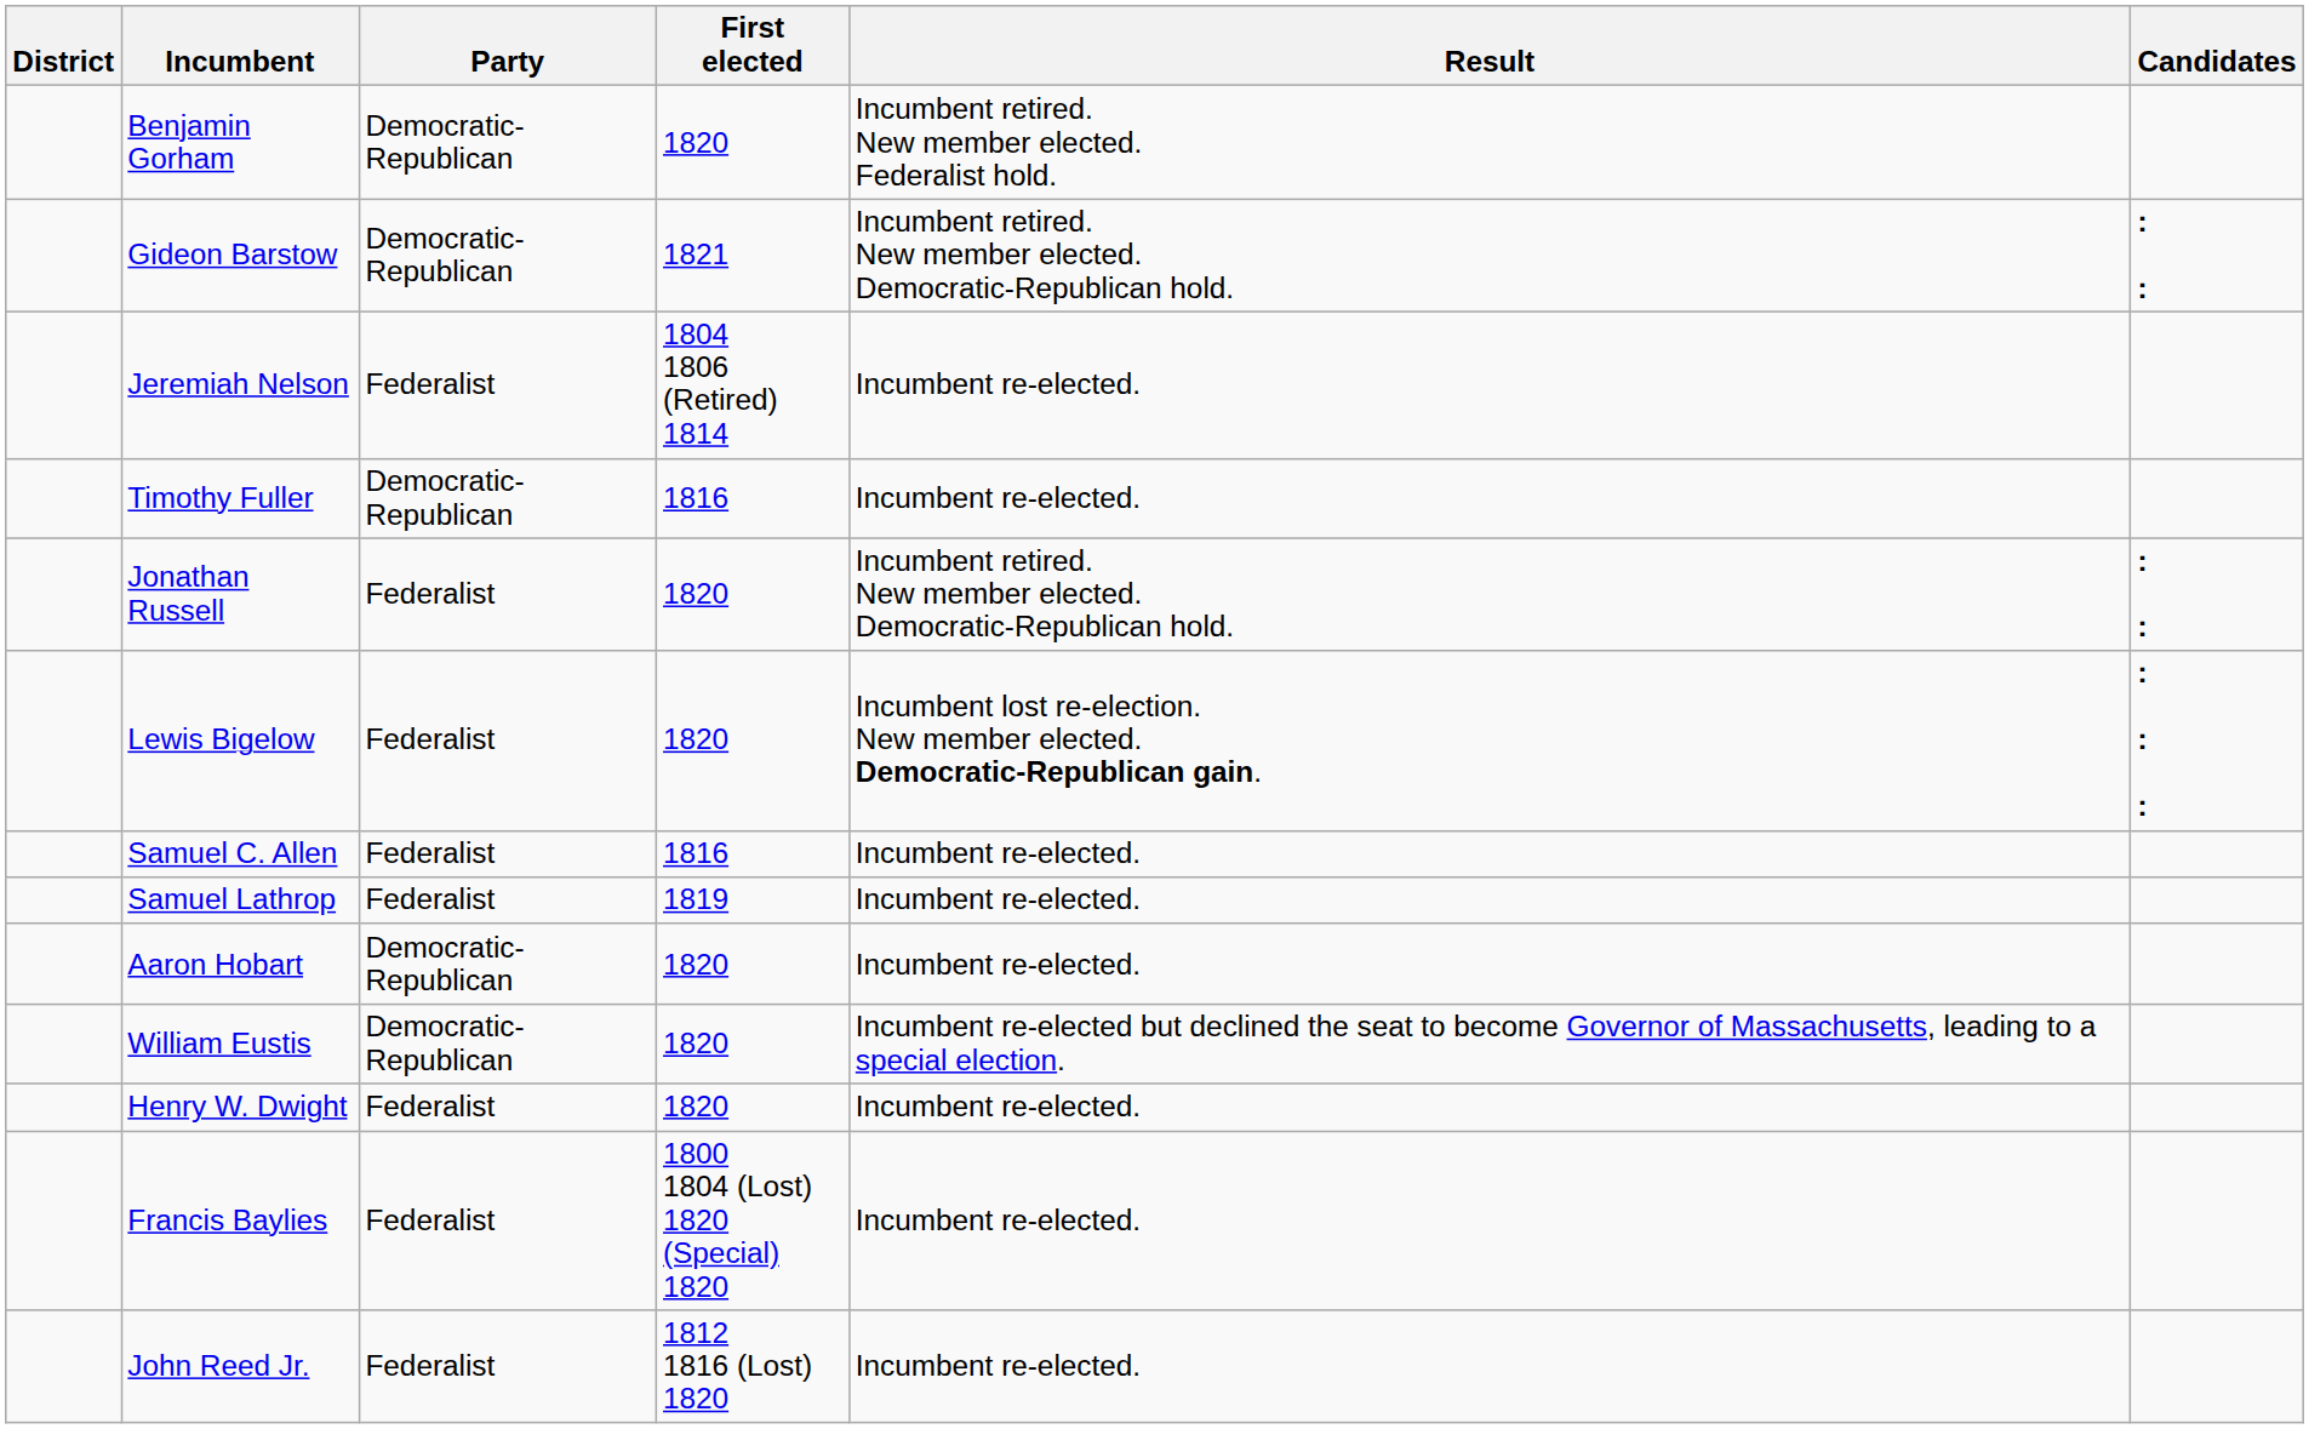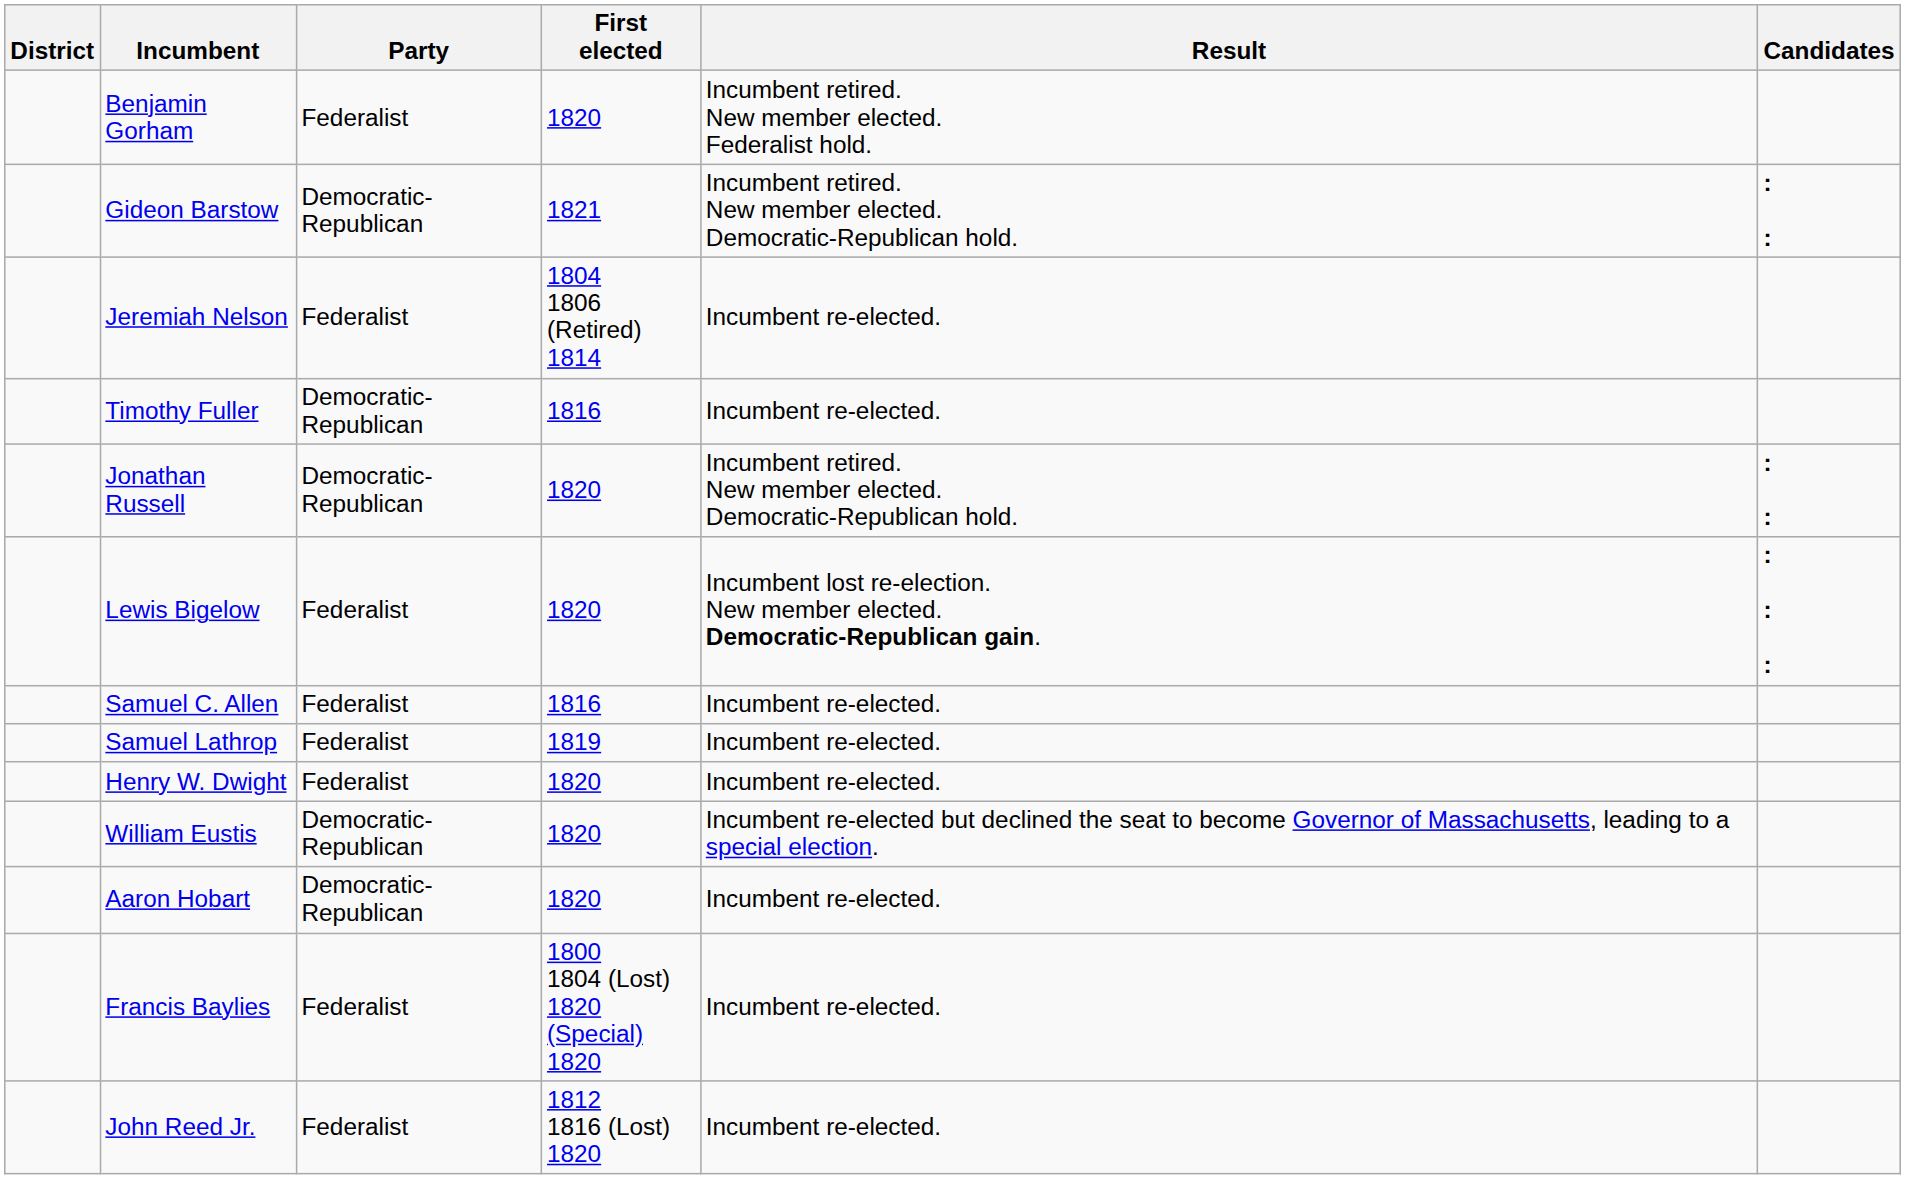Benjamin Gorham | Party: Democratic-Republican -> Federalist
Jonathan Russell | Party: Federalist -> Democratic-Republican
rows swapped: Henry W. Dwight <-> Aaron Hobart
